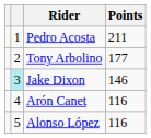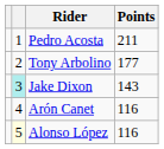Jake Dixon | Points: 146 -> 143
Alonso López | column 2: no background -> lightyellow background
